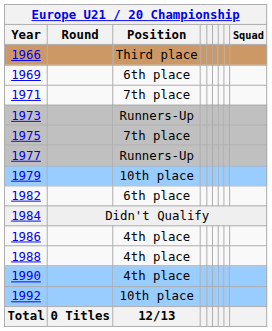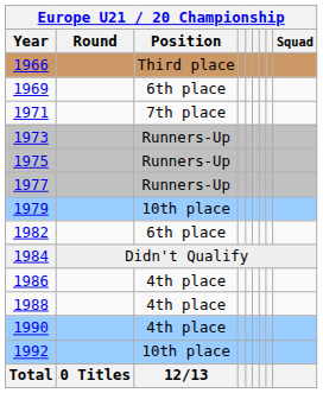1975 | Position: 7th place -> Runners-Up
